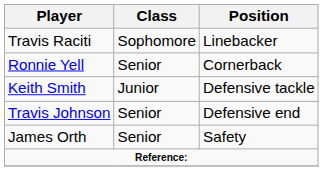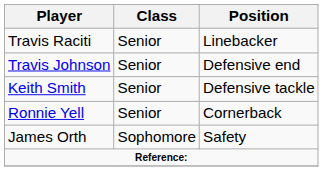Travis Raciti | Class: Sophomore -> Senior
rows swapped: Travis Johnson <-> Ronnie Yell
Keith Smith | Class: Junior -> Senior
James Orth | Class: Senior -> Sophomore
